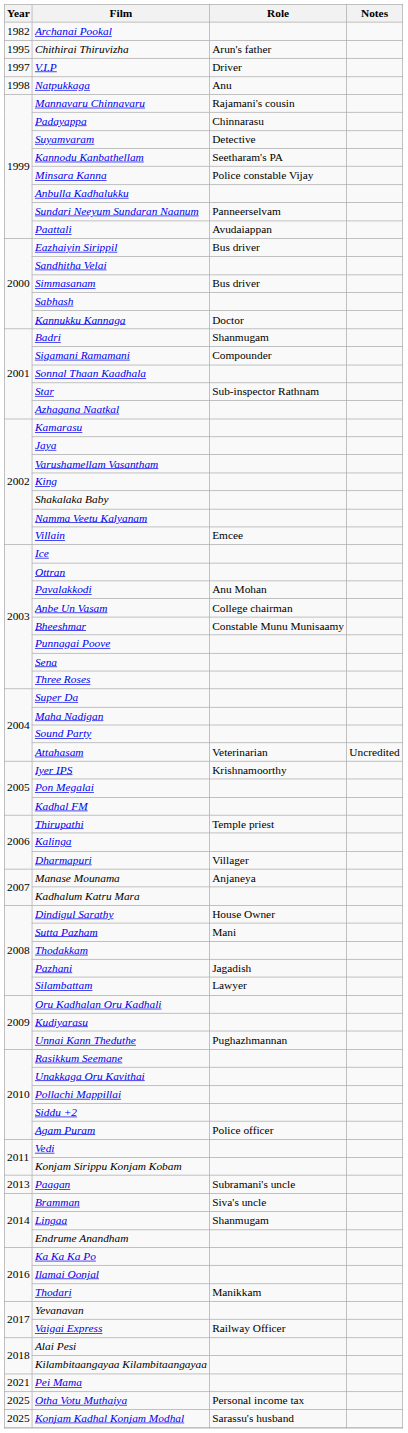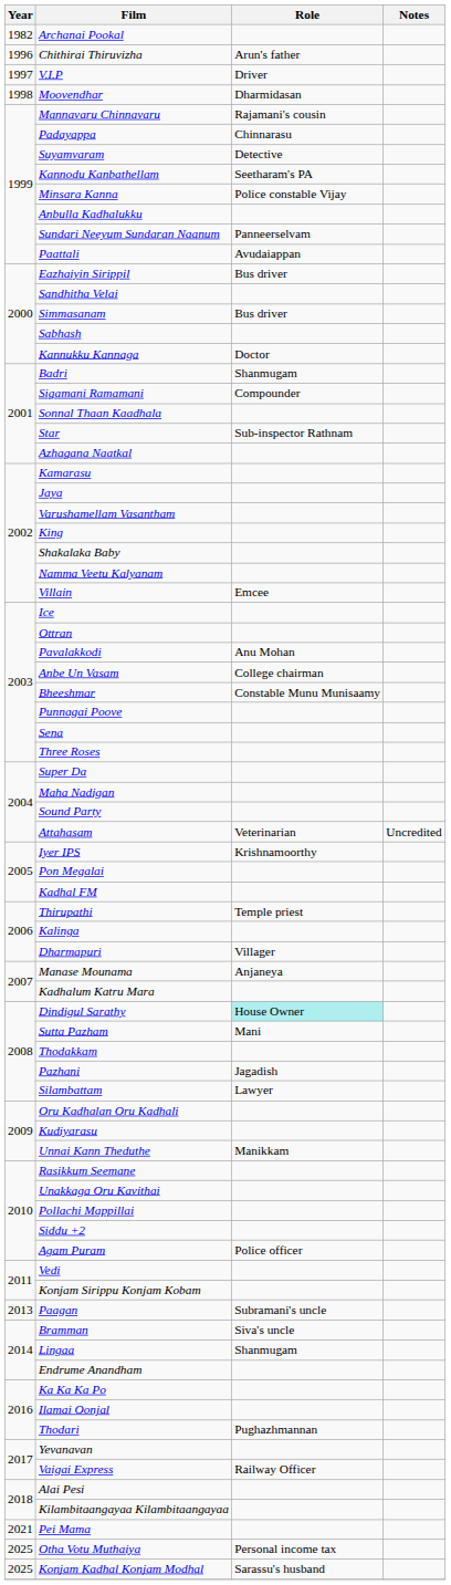Chithirai Thiruvizha | Year: 1995 -> 1996
+ row: 1998 | Moovendhar | Dharmidasan
- row: 1998 | Natpukkaga | Anu
Dindigul Sarathy | Role: no background -> paleturquoise background
Unnai Kann Theduthe | Role: Pughazhmannan -> Manikkam
Thodari | Role: Manikkam -> Pughazhmannan
